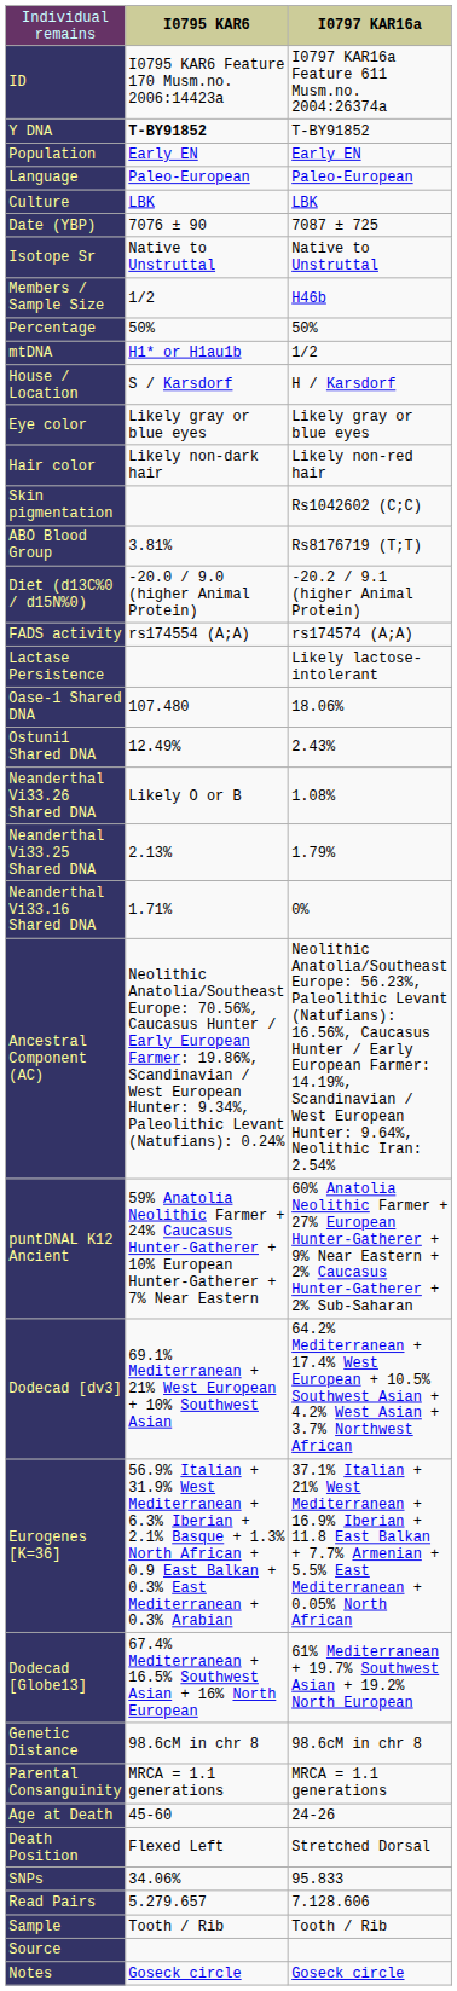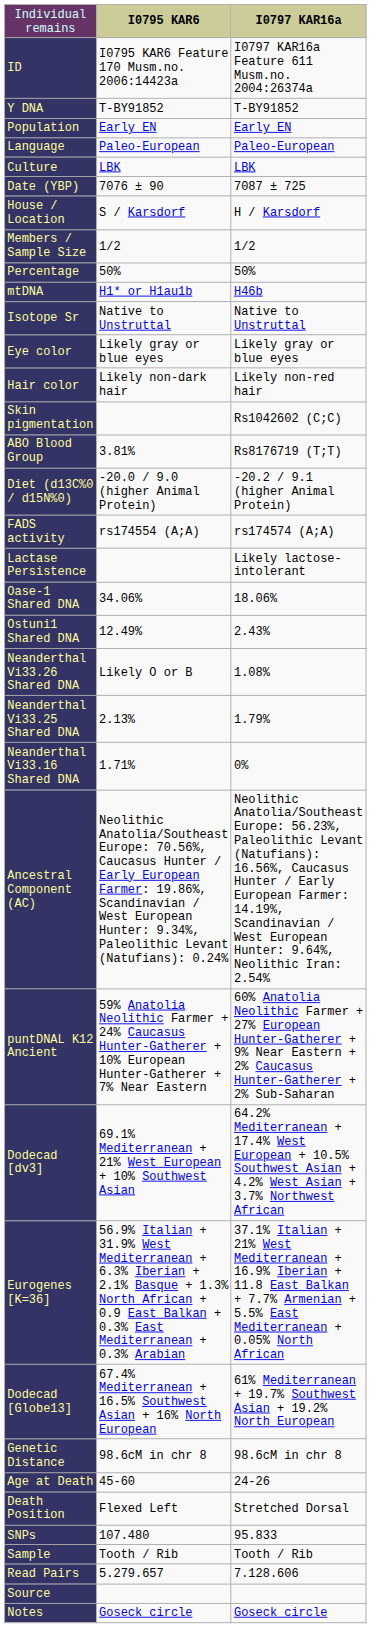Y DNA | column 2: bold -> normal
rows swapped: House / Location <-> Isotope Sr
Members / Sample Size | column 3: H46b -> 1/2
mtDNA | column 3: 1/2 -> H46b
Oase-1 Shared DNA | column 2: 107.480 -> 34.06%
- row: Parental Consanguinity | MRCA = 1.1 generations | MRCA = 1.1 generations
SNPs | column 2: 34.06% -> 107.480
rows swapped: Read Pairs <-> Sample
